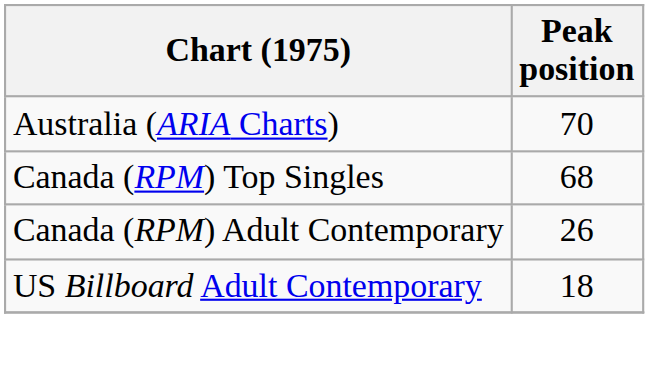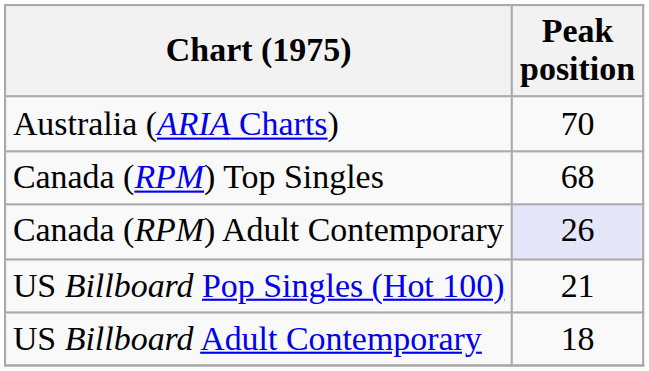Canada (RPM) Adult Contemporary | Peak position: no background -> lavender background
+ row: US Billboard Pop Singles (Hot 100) | 21
